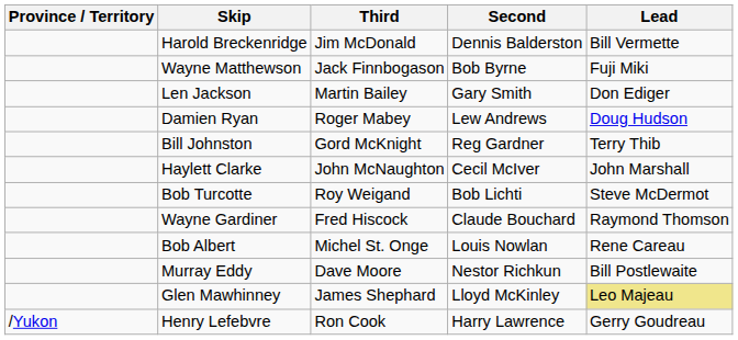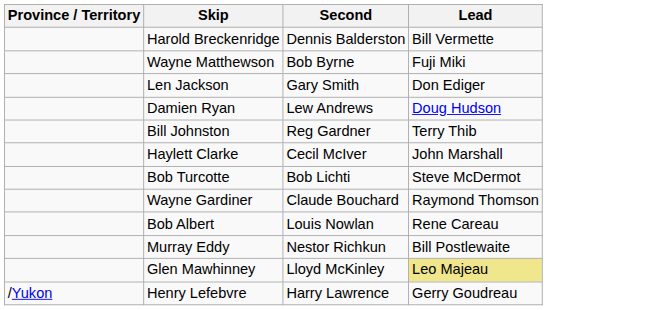- column: Third | Jim McDonald | Jack Finnbogason | Martin Bailey | Roger Mabey | Gord McKnight | John McNaughton | Roy Weigand | Fred Hiscock | Michel St. Onge | Dave Moore | James Shephard | Ron Cook
